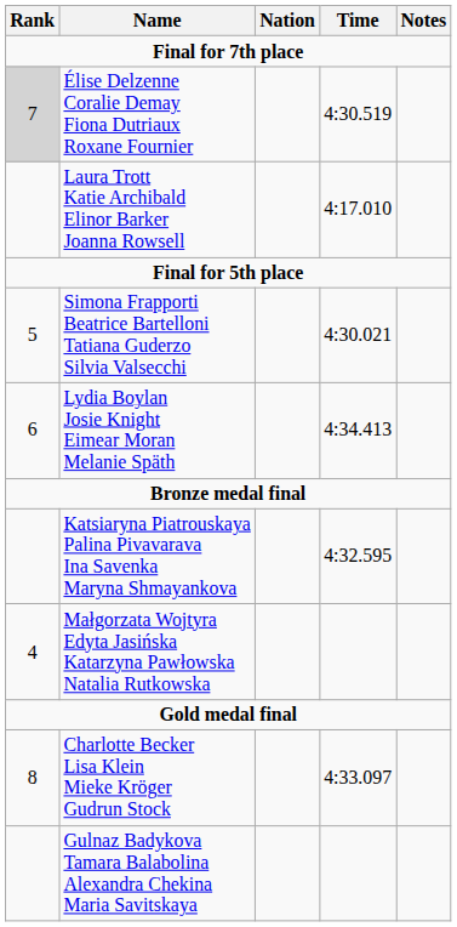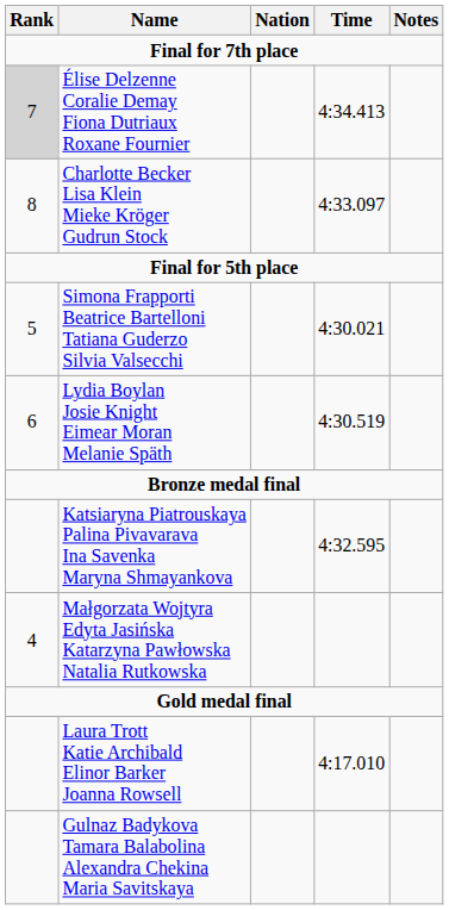Élise Delzenne Coralie Demay Fiona Dutriaux Roxane Fournier | Time: 4:30.519 -> 4:34.413
rows swapped: Charlotte Becker Lisa Klein Mieke Kröger Gudrun Stock <-> Laura Trott Katie Archibald Elinor Barker Joanna Rowsell
Lydia Boylan Josie Knight Eimear Moran Melanie Späth | Time: 4:34.413 -> 4:30.519
